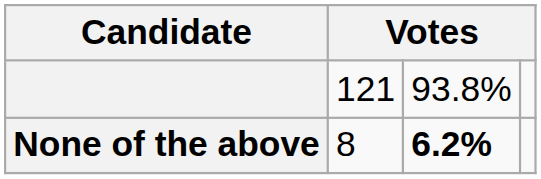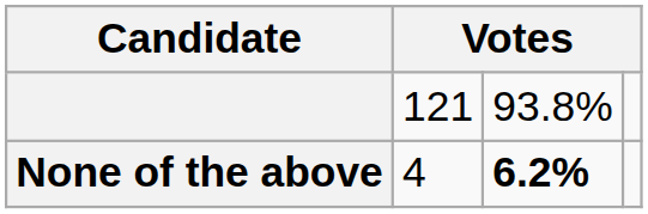None of the above | column 2: 8 -> 4
